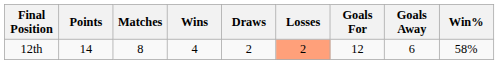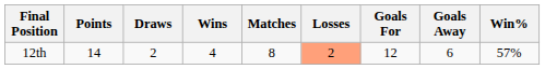columns swapped: Matches <-> Draws
12th | Win%: 58% -> 57%
